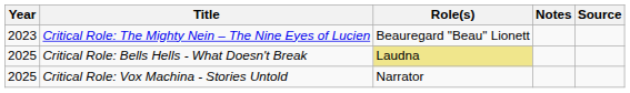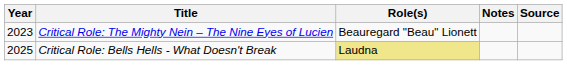- row: 2025 | Critical Role: Vox Machina - Stories Untold | Narrator
